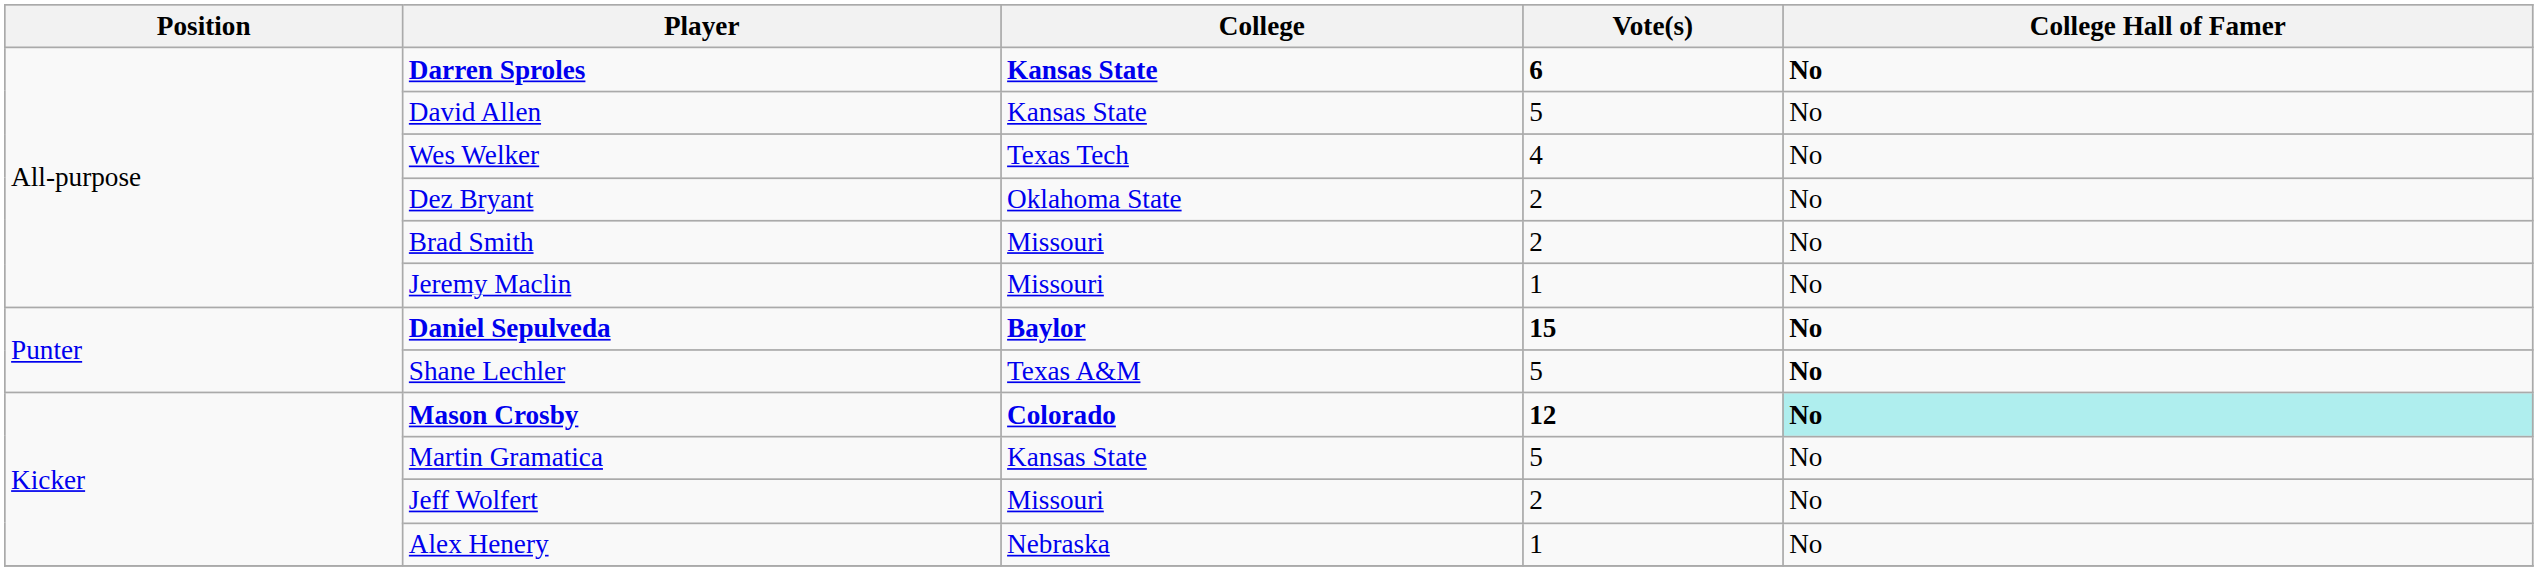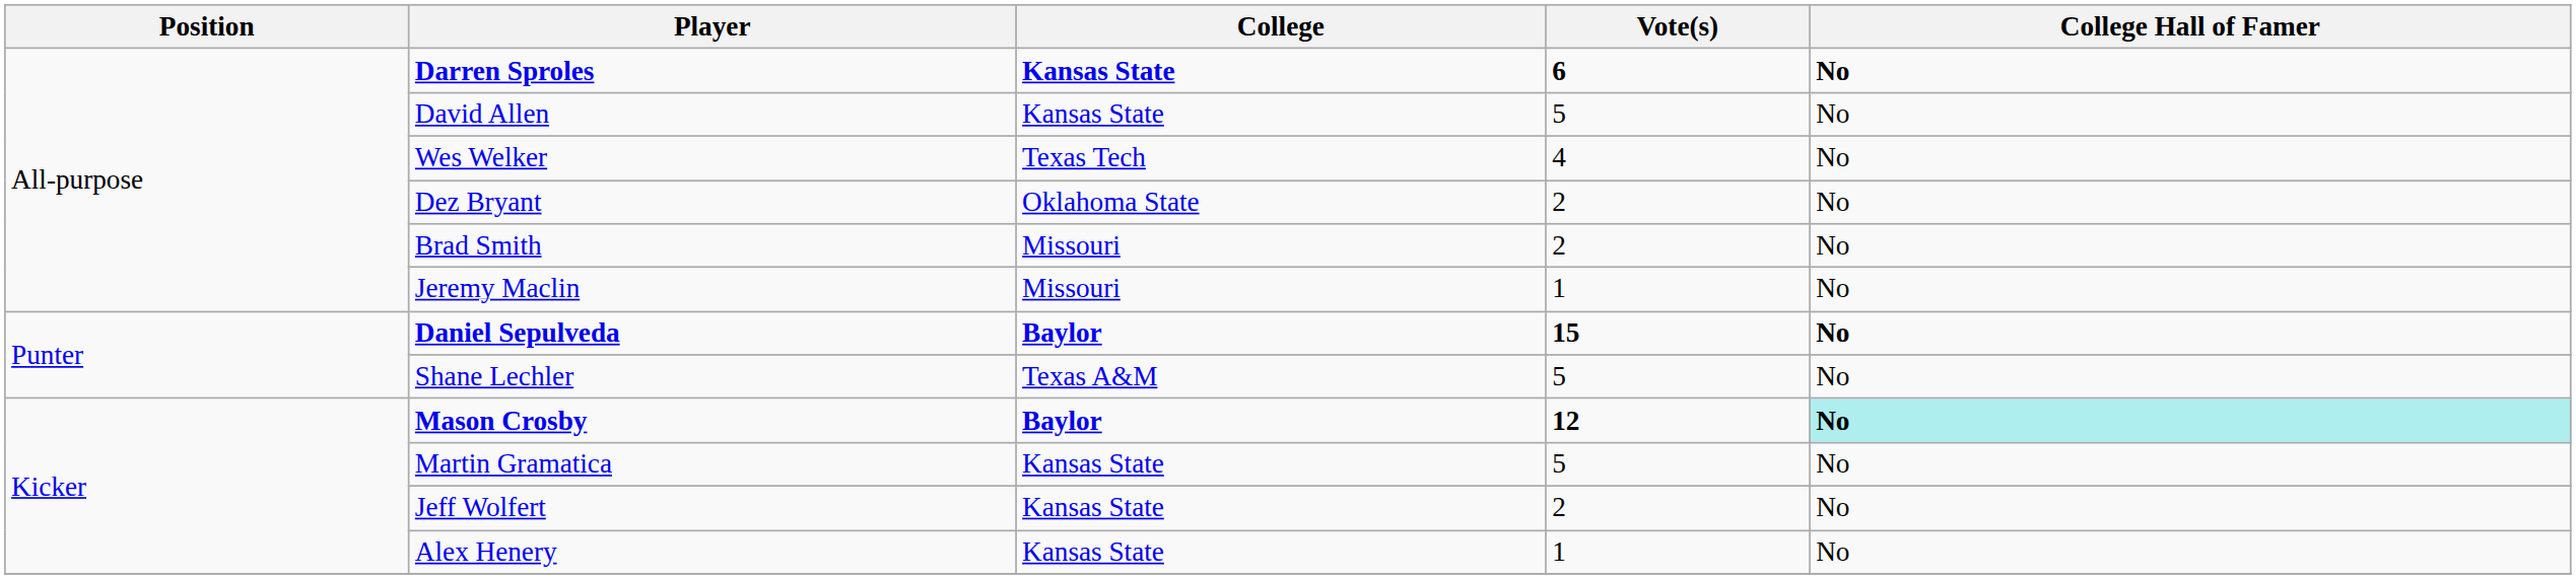Shane Lechler | College Hall of Famer: bold -> normal
Mason Crosby | College: Colorado -> Baylor
Jeff Wolfert | College: Missouri -> Kansas State
Alex Henery | College: Nebraska -> Kansas State
